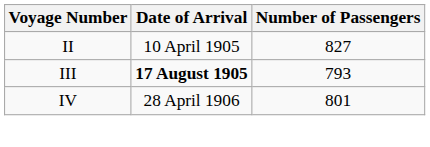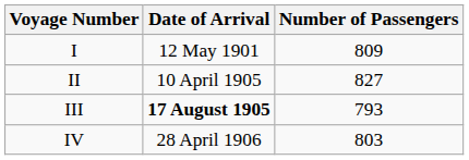+ row: I | 12 May 1901 | 809
IV | Number of Passengers: 801 -> 803
